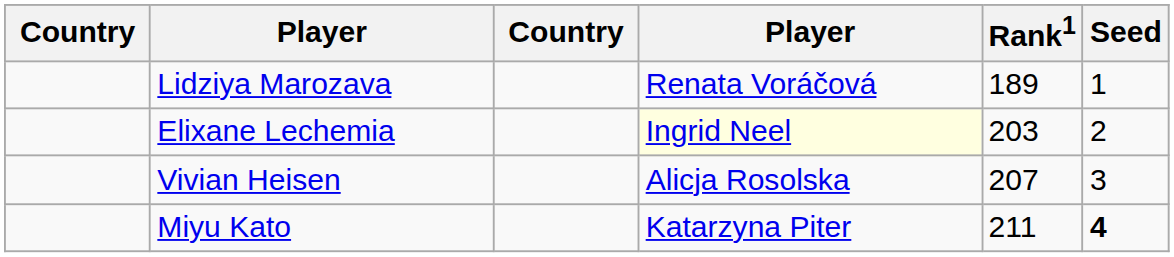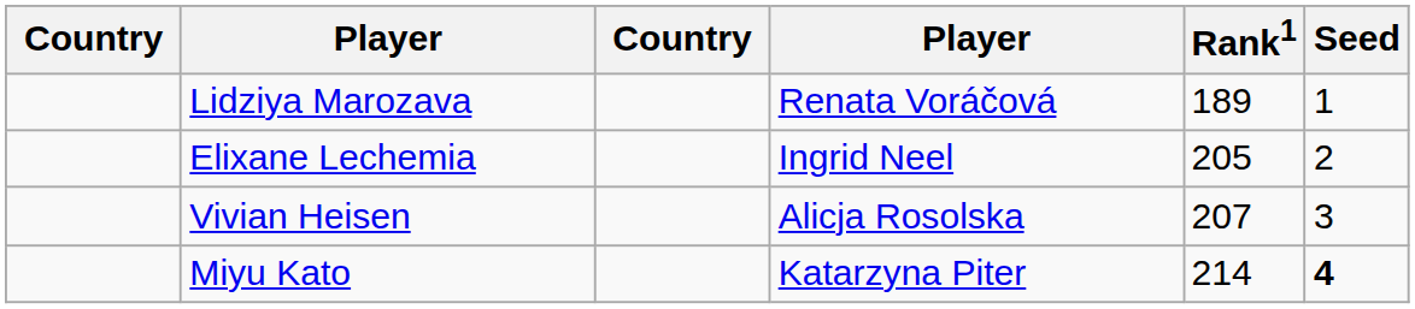Elixane Lechemia | column 4: lightyellow background -> no background
Elixane Lechemia | Rank1: 203 -> 205
Miyu Kato | Rank1: 211 -> 214
